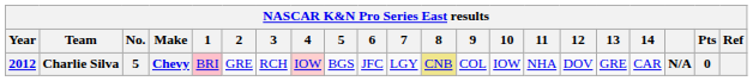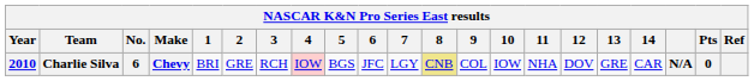Charlie Silva | Year: 2012 -> 2010
Charlie Silva | No.: 5 -> 6
Charlie Silva | 1: pink background -> no background
